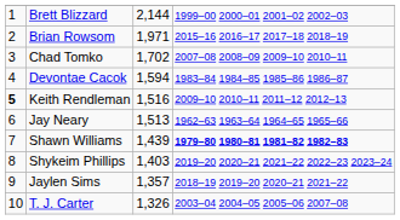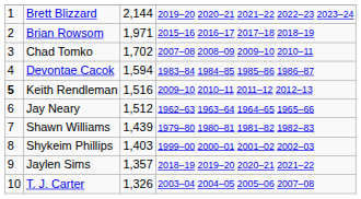Brett Blizzard | column 4: 1999–00 2000–01 2001–02 2002–03 -> 2019–20 2020–21 2021–22 2022–23 2023–24
Jay Neary | column 3: 1,513 -> 1,512
Shawn Williams | column 4: bold -> normal
Shykeim Phillips | column 4: 2019–20 2020–21 2021–22 2022–23 2023–24 -> 1999–00 2000–01 2001–02 2002–03
